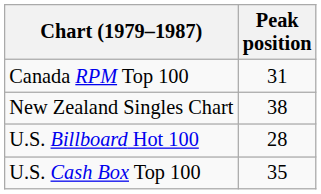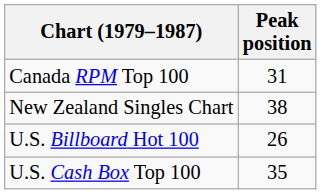U.S. Billboard Hot 100 | Peak position: 28 -> 26
